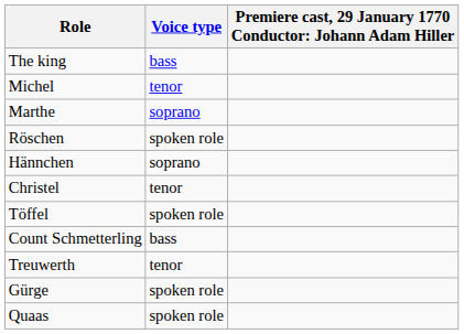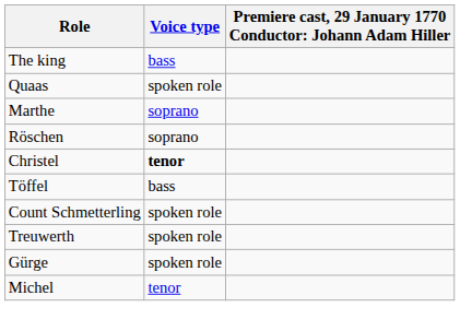rows swapped: Michel <-> Quaas
Röschen | Voice type: spoken role -> soprano
- row: Hännchen | soprano
Christel | Voice type: normal -> bold
Töffel | Voice type: spoken role -> bass
Count Schmetterling | Voice type: bass -> spoken role
Treuwerth | Voice type: tenor -> spoken role
